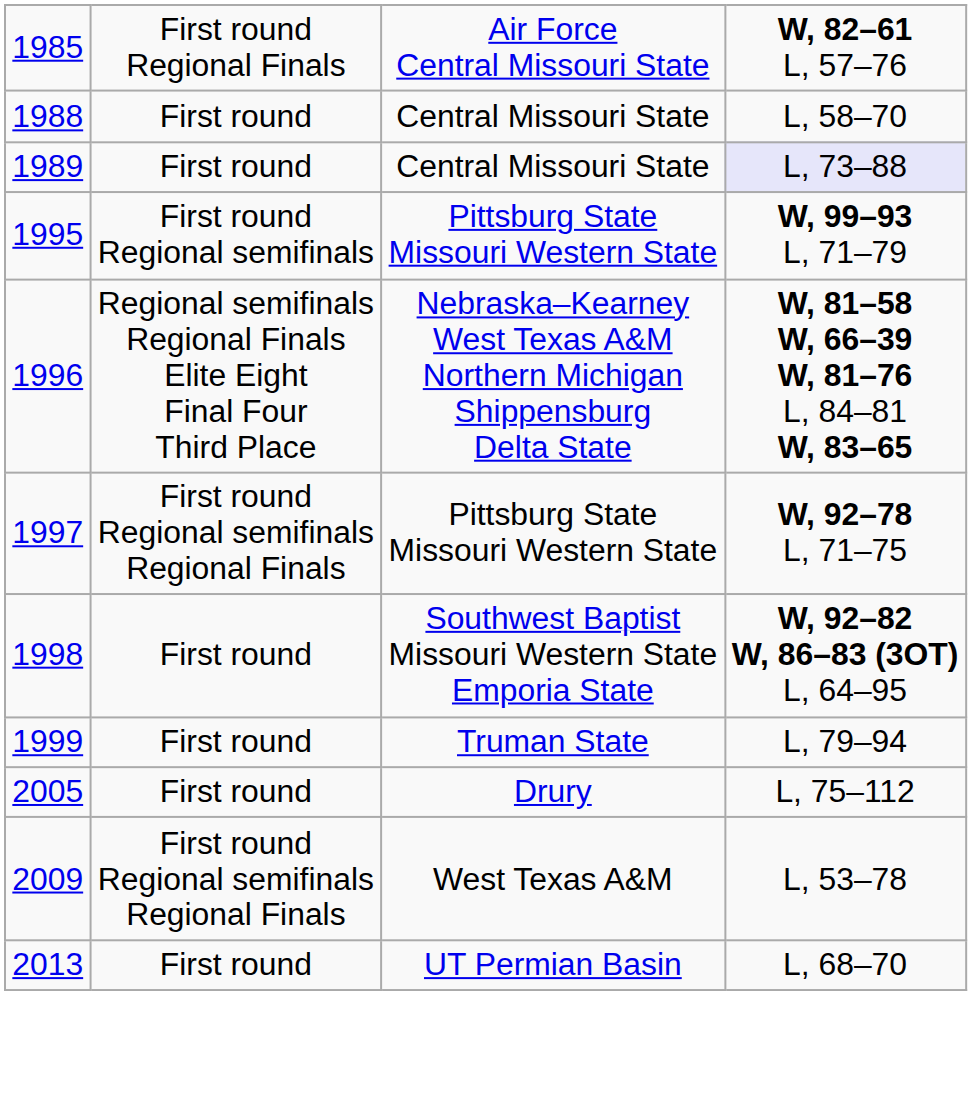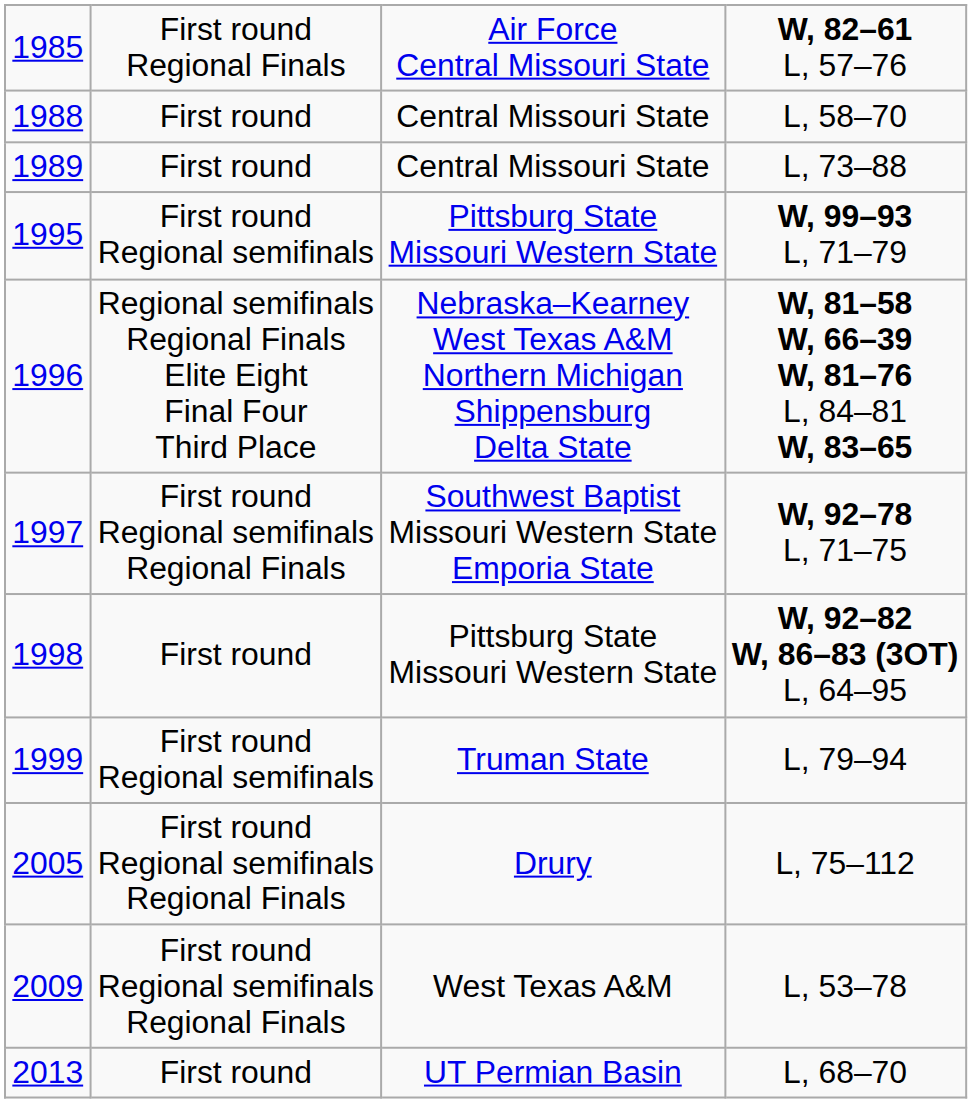1989 | column 4: lavender background -> no background
1997 | column 3: Pittsburg State Missouri Western State -> Southwest Baptist Missouri Western State Emporia State
1998 | column 3: Southwest Baptist Missouri Western State Emporia State -> Pittsburg State Missouri Western State
1999 | column 2: First round -> First round Regional semifinals
2005 | column 2: First round -> First round Regional semifinals Regional Finals
